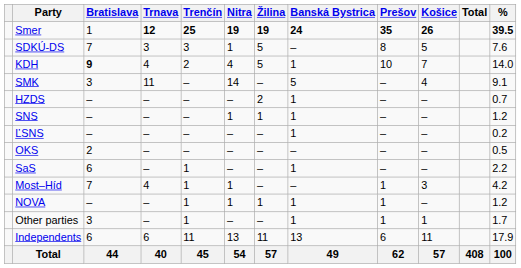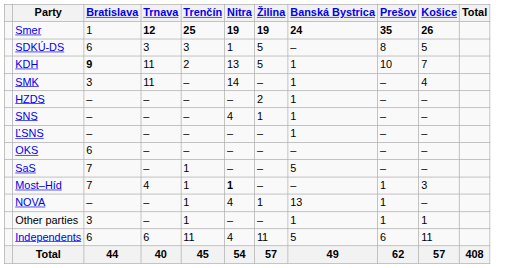- column: % | 39.5 | 7.6 | 14.0 | 9.1 | 0.7 | 1.2 | 0.2 | 0.5 | 2.2 | 4.2 | 1.2 | 1.7 | 17.9 | 100
SDKÚ-DS | Bratislava: 7 -> 6
KDH | Trnava: 4 -> 11
KDH | Nitra: 4 -> 13
SMK | Banská Bystrica: 5 -> 1
SNS | Nitra: 1 -> 4
OKS | Bratislava: 2 -> 6
SaS | Bratislava: 6 -> 7
SaS | Banská Bystrica: 1 -> 5
Most–Híd | Nitra: normal -> bold
NOVA | Nitra: 1 -> 4
NOVA | Banská Bystrica: 1 -> 13
Independents | Nitra: 13 -> 4
Independents | Banská Bystrica: 13 -> 5
